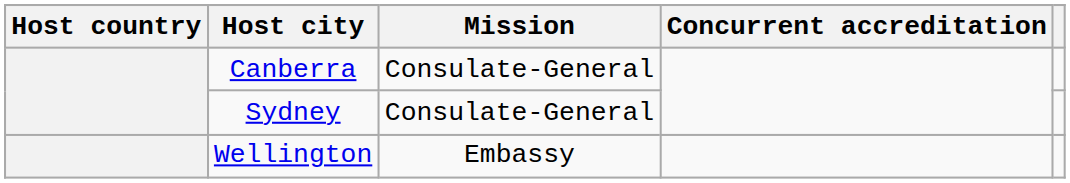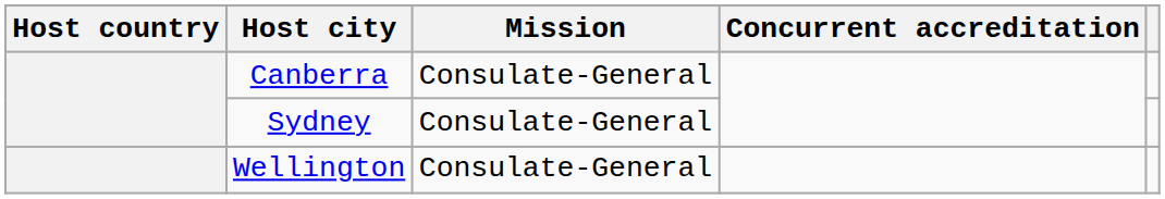Wellington | Mission: Embassy -> Consulate-General
